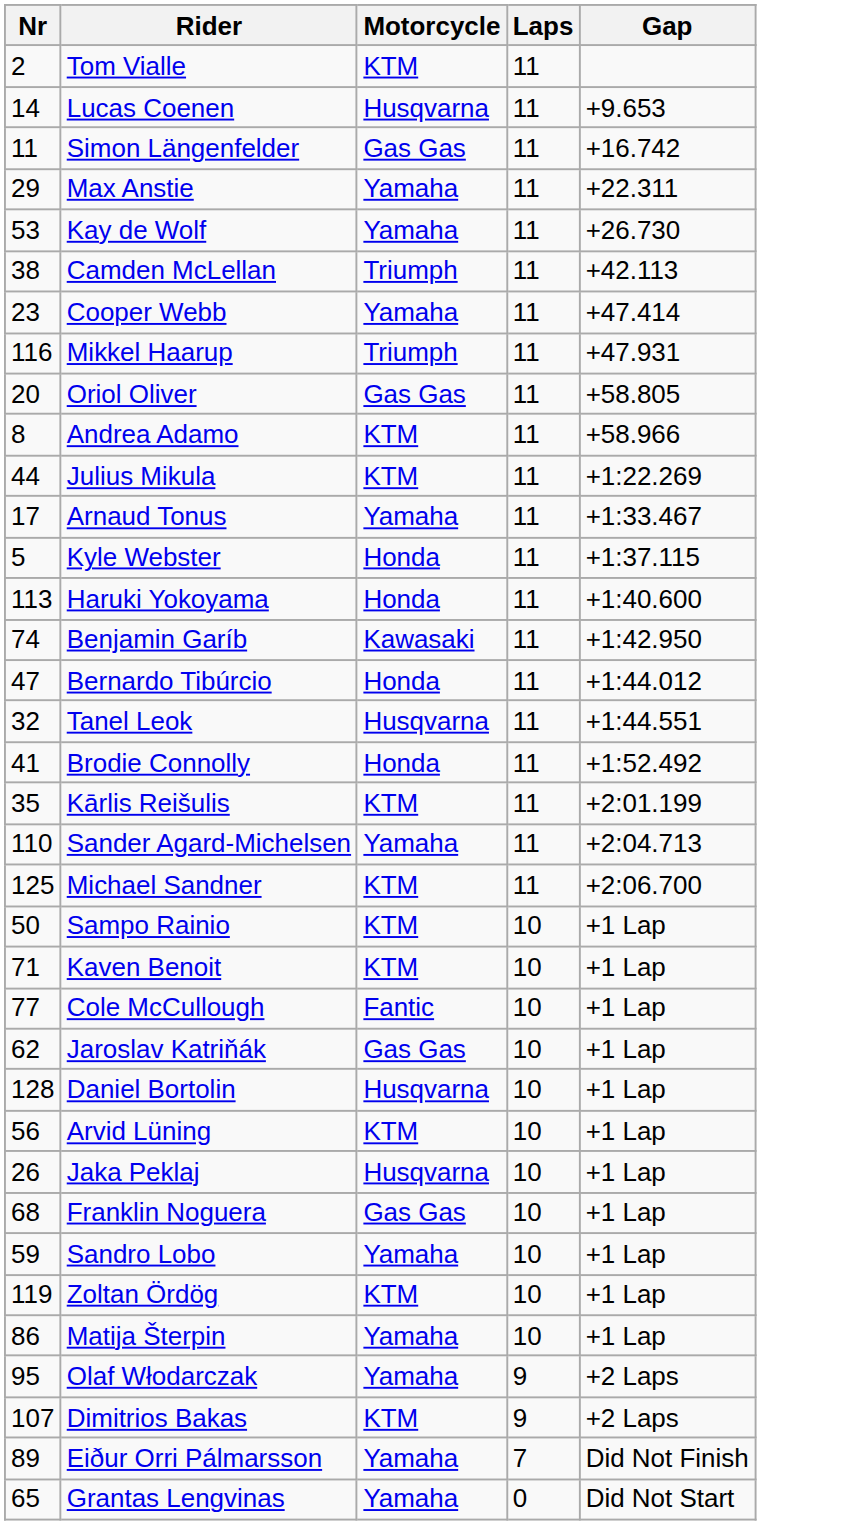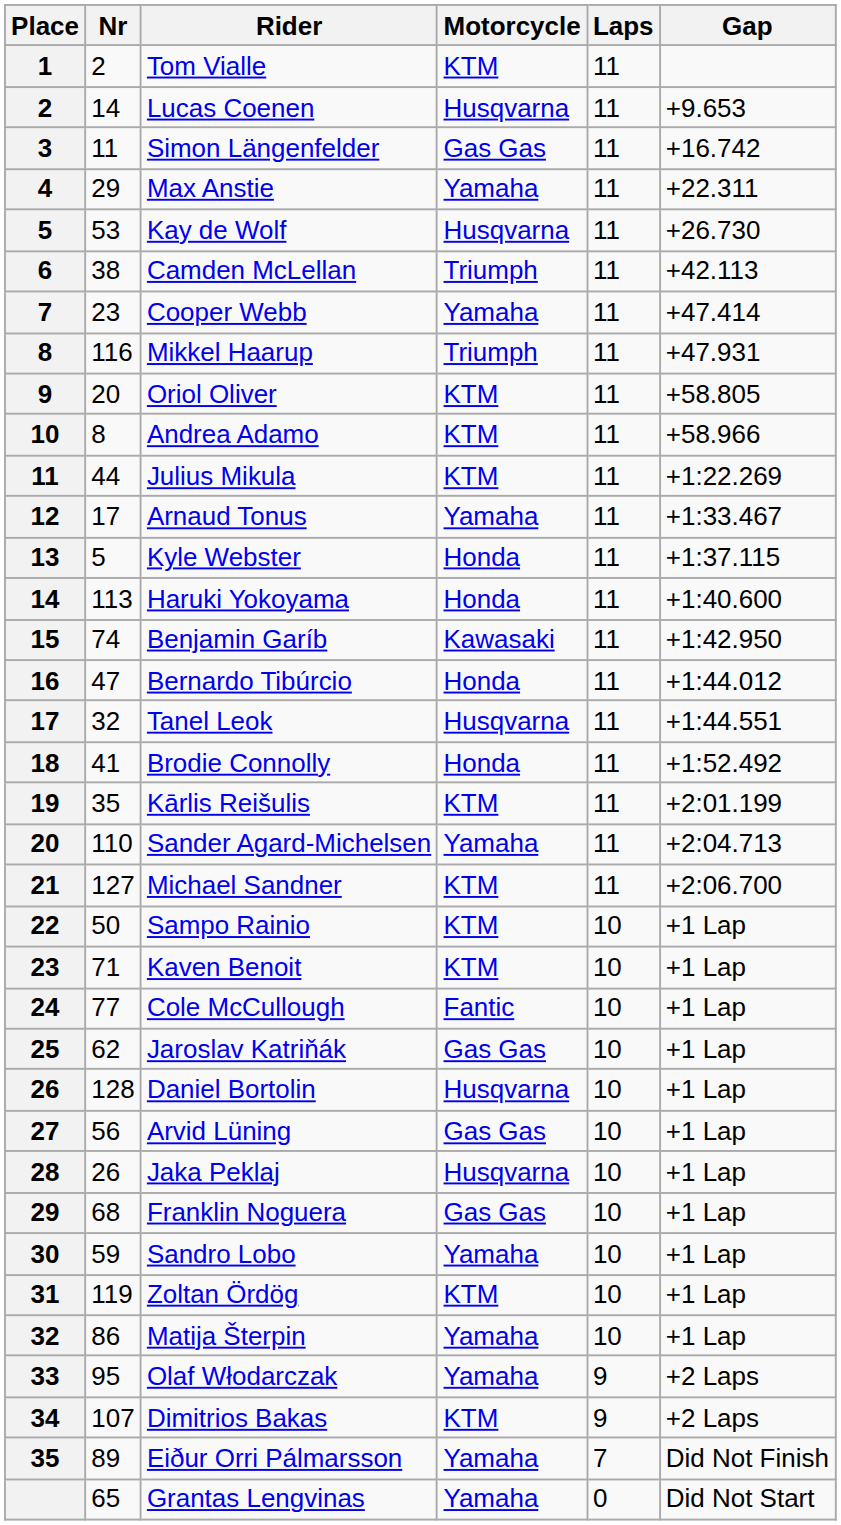+ column: Place | 1 | 2 | 3 | 4 | 5 | 6 | 7 | 8 | 9 | 10 | 11 | 12 | 13 | 14 | 15 | 16 | 17 | 18 | 19 | 20 | 21 | 22 | 23 | 24 | 25 | 26 | 27 | 28 | 29 | 30 | 31 | 32 | 33 | 34 | 35
Kay de Wolf | Motorcycle: Yamaha -> Husqvarna
Oriol Oliver | Motorcycle: Gas Gas -> KTM
Michael Sandner | Nr: 125 -> 127
Arvid Lüning | Motorcycle: KTM -> Gas Gas
